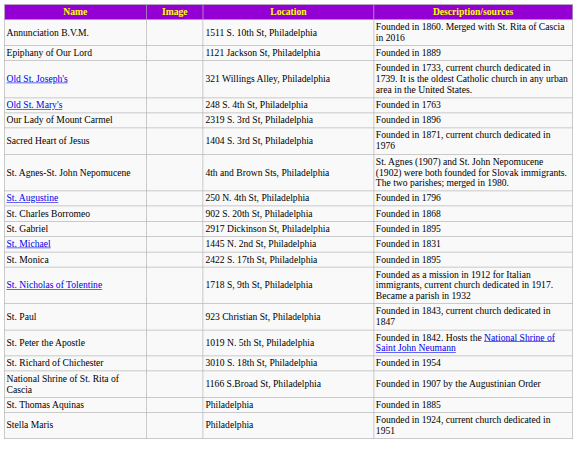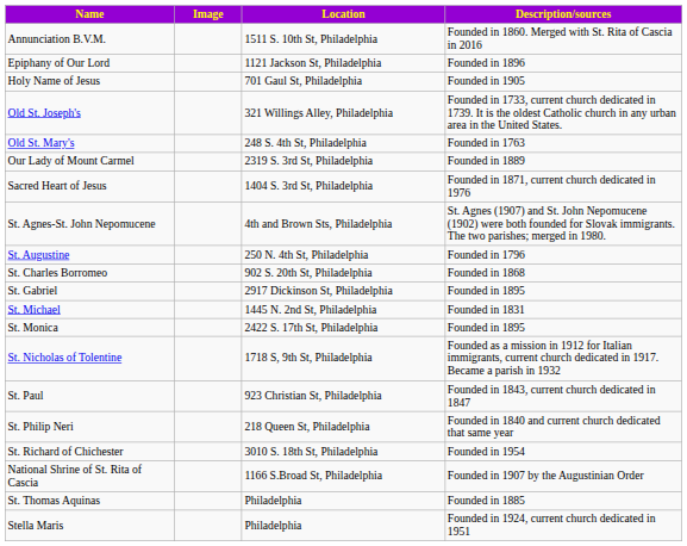Epiphany of Our Lord | Description/sources: Founded in 1889 -> Founded in 1896
+ row: Holy Name of Jesus | 701 Gaul St, Philadelphia | Founded in 1905
Our Lady of Mount Carmel | Description/sources: Founded in 1896 -> Founded in 1889
- row: St. Peter the Apostle | 1019 N. 5th St, Philadelphia | Founded in 1842. Hosts the National Shrine of Saint John Neumann
+ row: St. Philip Neri | 218 Queen St, Philadelphia | Founded in 1840 and current church dedicated that same year
